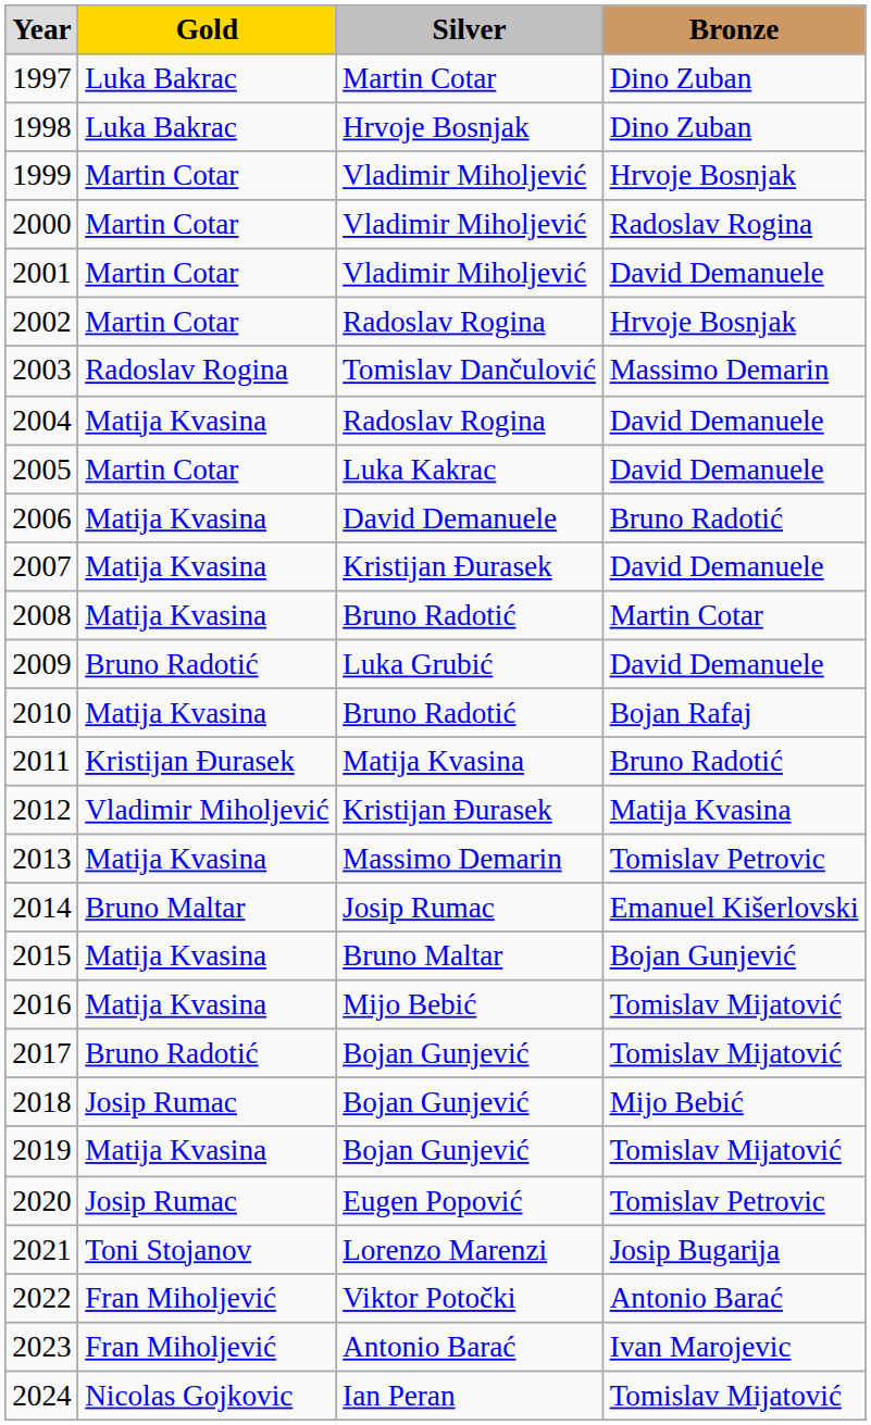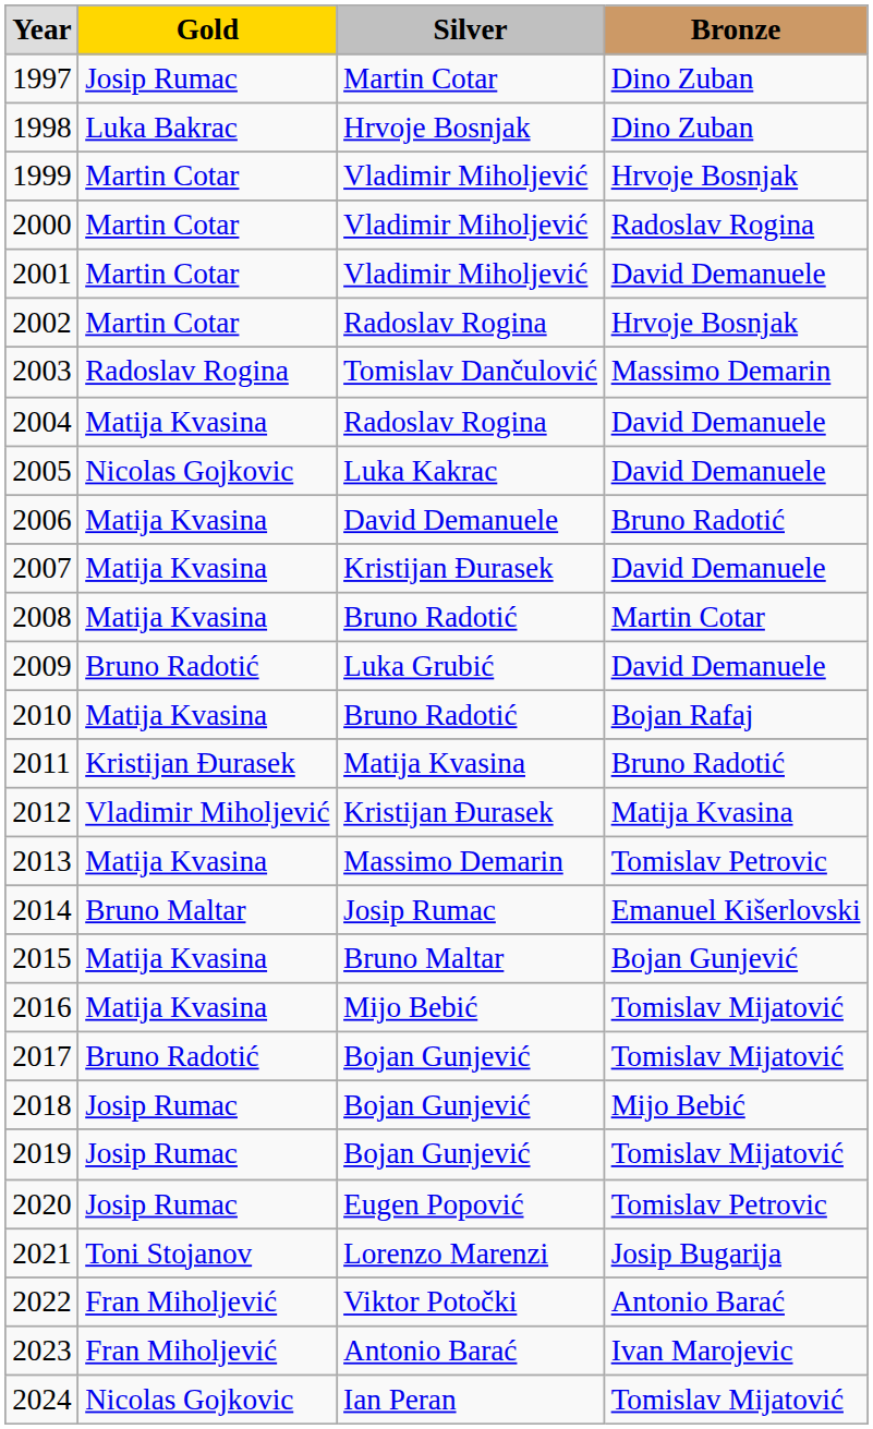1997 | column 2: Luka Bakrac -> Josip Rumac
2005 | column 2: Martin Cotar -> Nicolas Gojkovic
2019 | column 2: Matija Kvasina -> Josip Rumac
